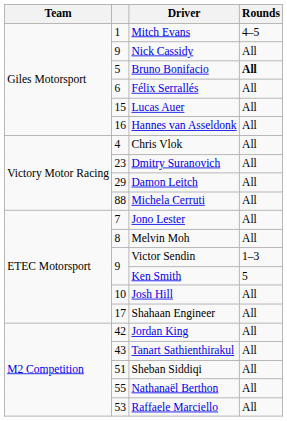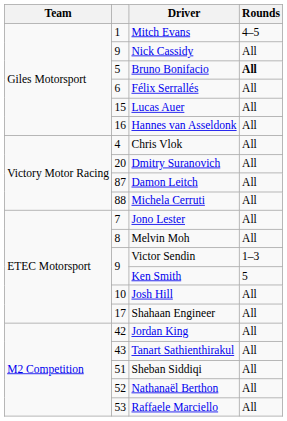Dmitry Suranovich | column 2: 23 -> 20
Damon Leitch | column 2: 29 -> 87
Nathanaël Berthon | column 2: 55 -> 52
